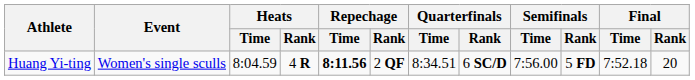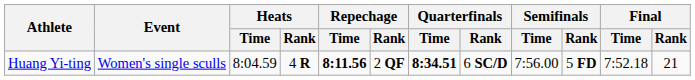Huang Yi-ting | Quarterfinals / Time: normal -> bold
Huang Yi-ting | Final / Rank: 20 -> 21
